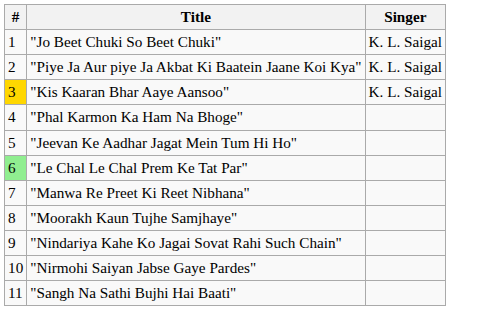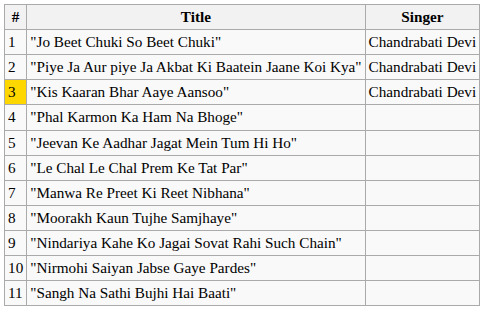"Jo Beet Chuki So Beet Chuki" | Singer: K. L. Saigal -> Chandrabati Devi
"Piye Ja Aur piye Ja Akbat Ki Baatein Jaane Koi Kya" | Singer: K. L. Saigal -> Chandrabati Devi
"Kis Kaaran Bhar Aaye Aansoo" | Singer: K. L. Saigal -> Chandrabati Devi
"Le Chal Le Chal Prem Ke Tat Par" | #: lightgreen background -> no background
